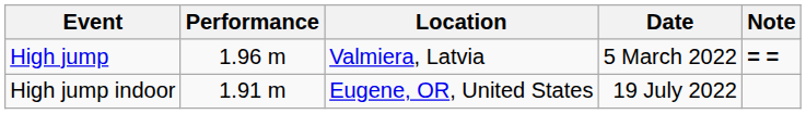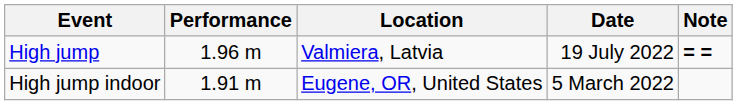High jump | Date: 5 March 2022 -> 19 July 2022
High jump indoor | Date: 19 July 2022 -> 5 March 2022
